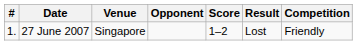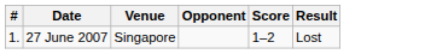- column: Competition | Friendly
